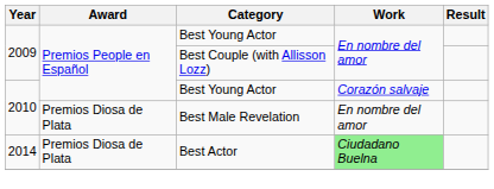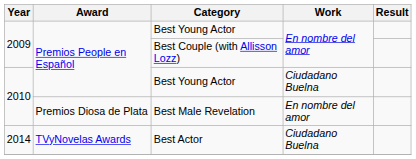2010 / Best Young Actor | Work: Corazón salvaje -> Ciudadano Buelna
Best Actor | Award: Premios Diosa de Plata -> TVyNovelas Awards
Best Actor | Work: lightgreen background -> no background
